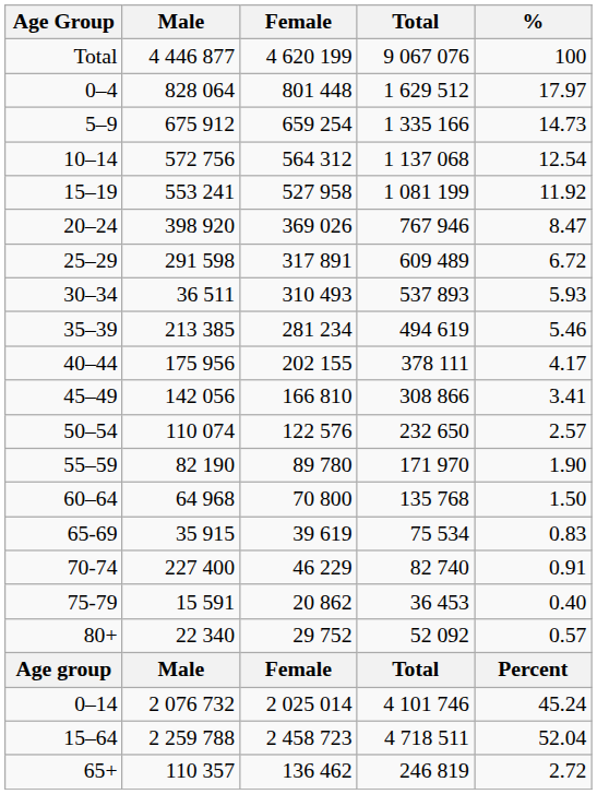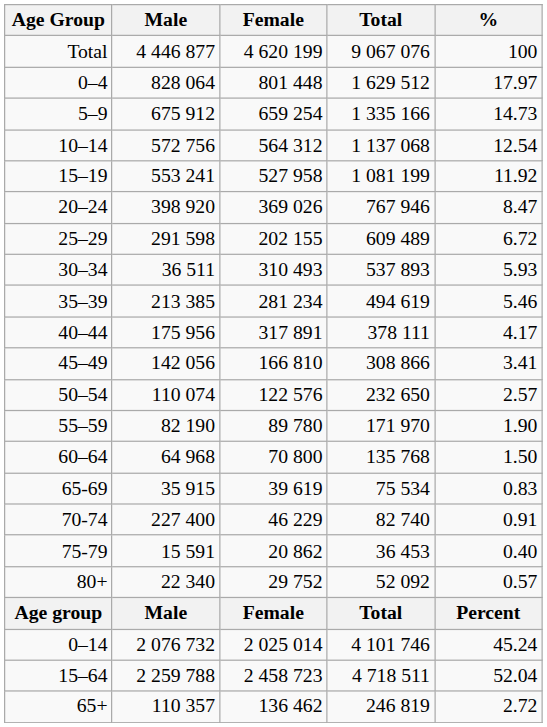25–29 | Female: 317 891 -> 202 155
40–44 | Female: 202 155 -> 317 891
